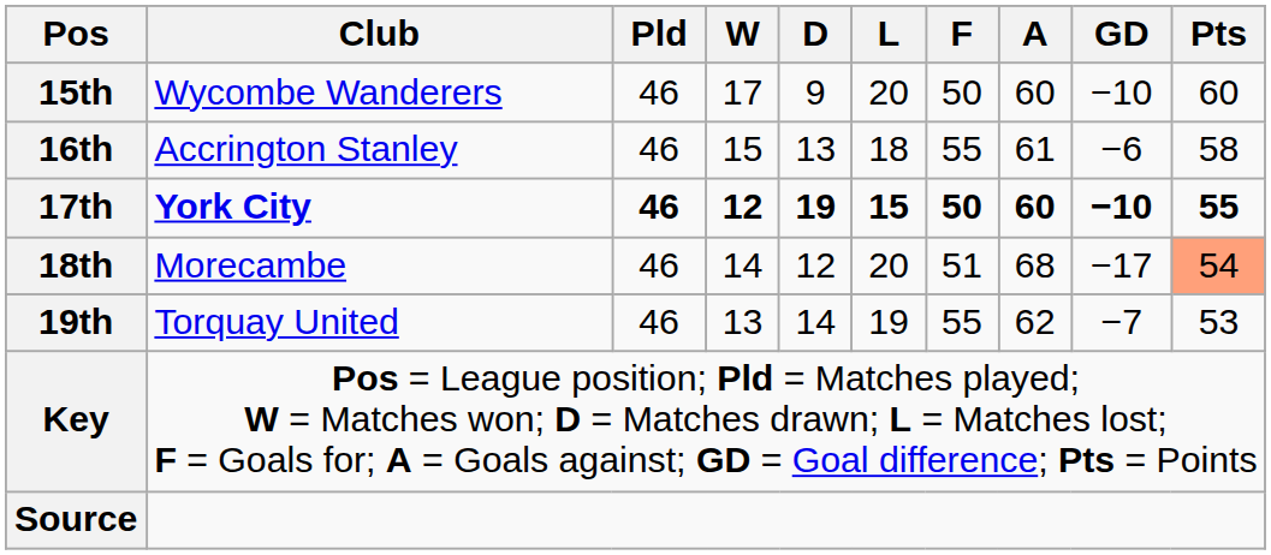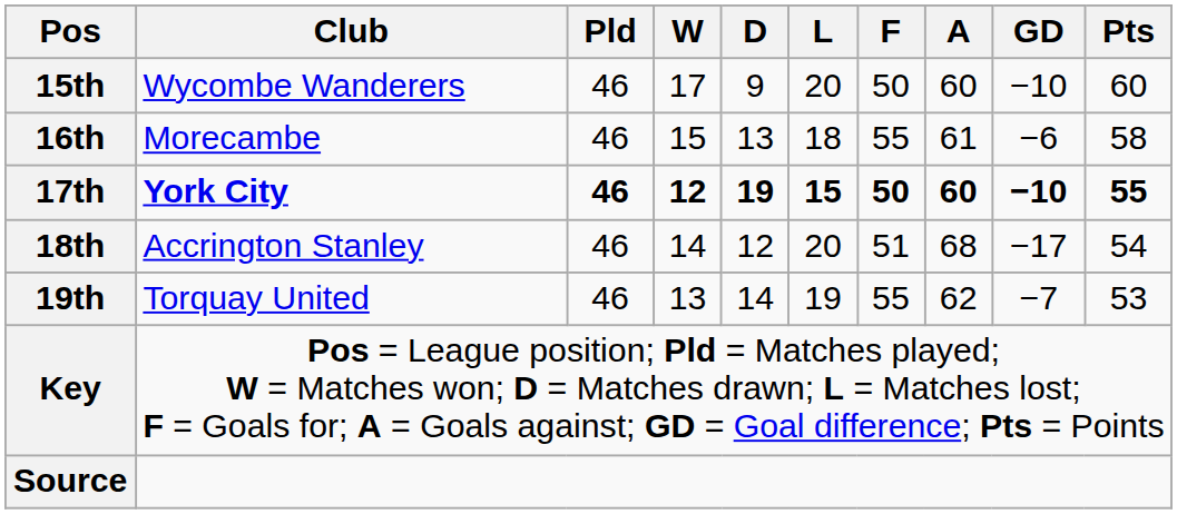16th | Club: Accrington Stanley -> Morecambe
18th | Club: Morecambe -> Accrington Stanley
18th | Pts: lightsalmon background -> no background
